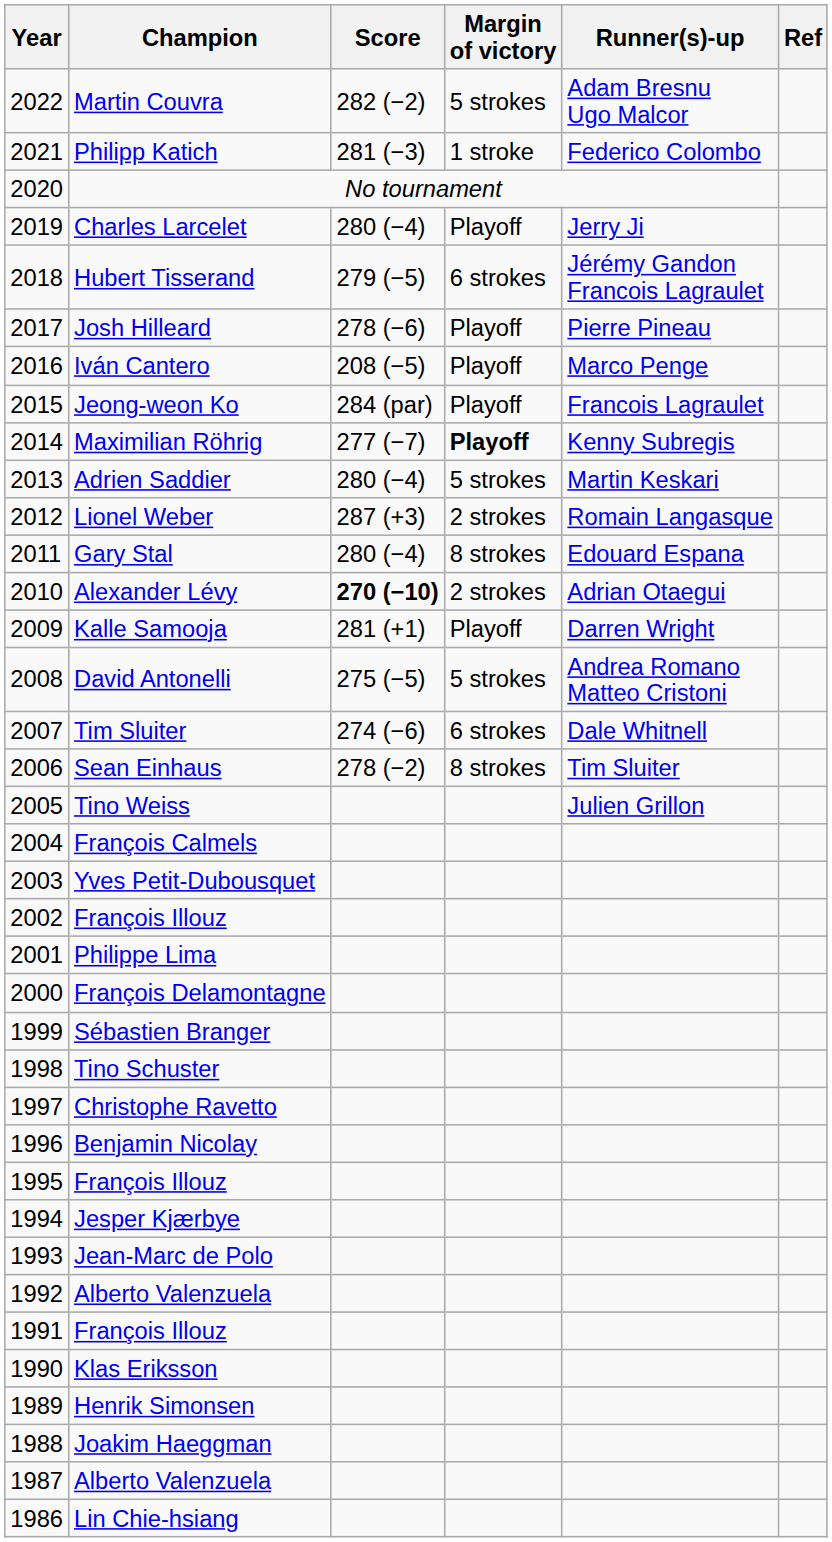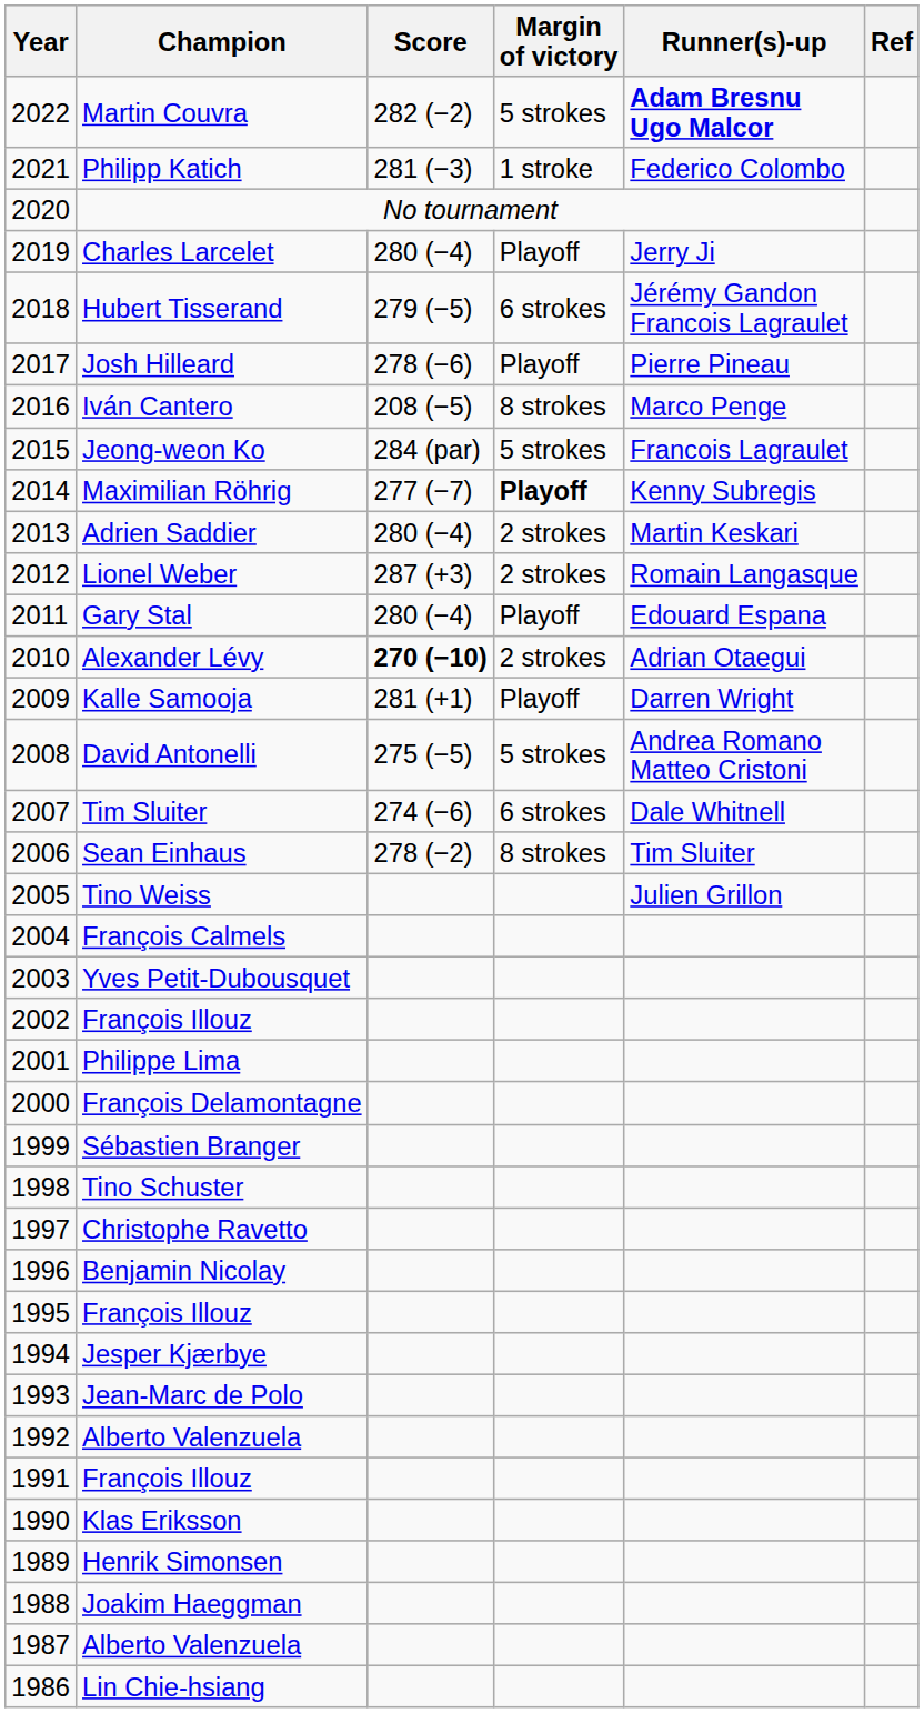Martin Couvra | Runner(s)-up: normal -> bold
Iván Cantero | Margin of victory: Playoff -> 8 strokes
Jeong-weon Ko | Margin of victory: Playoff -> 5 strokes
Adrien Saddier | Margin of victory: 5 strokes -> 2 strokes
Gary Stal | Margin of victory: 8 strokes -> Playoff
